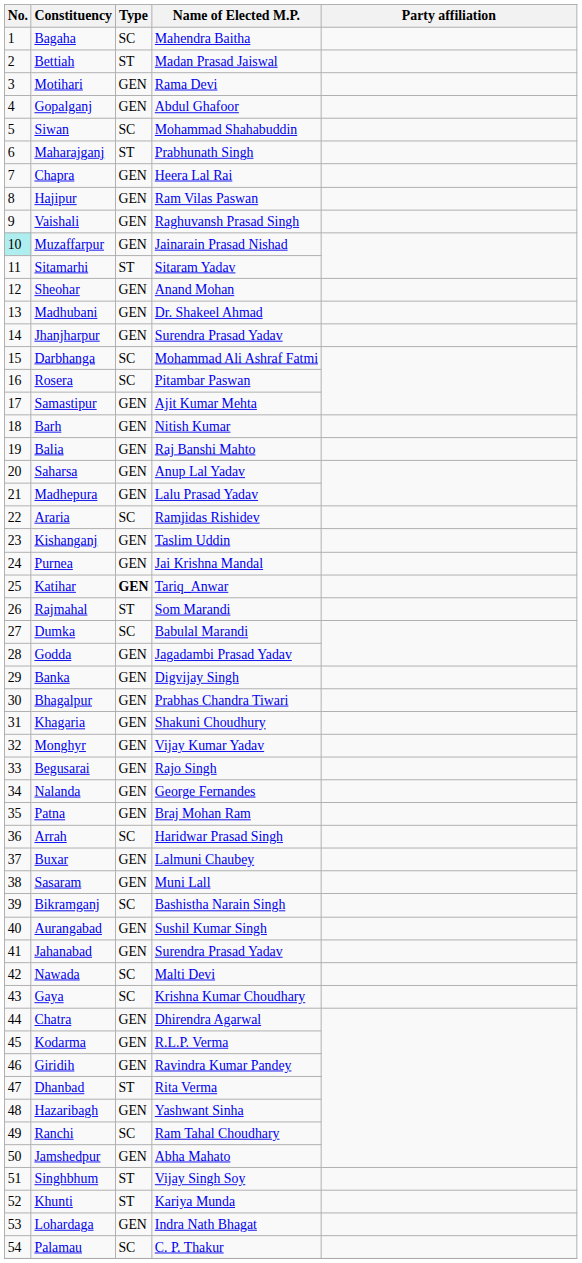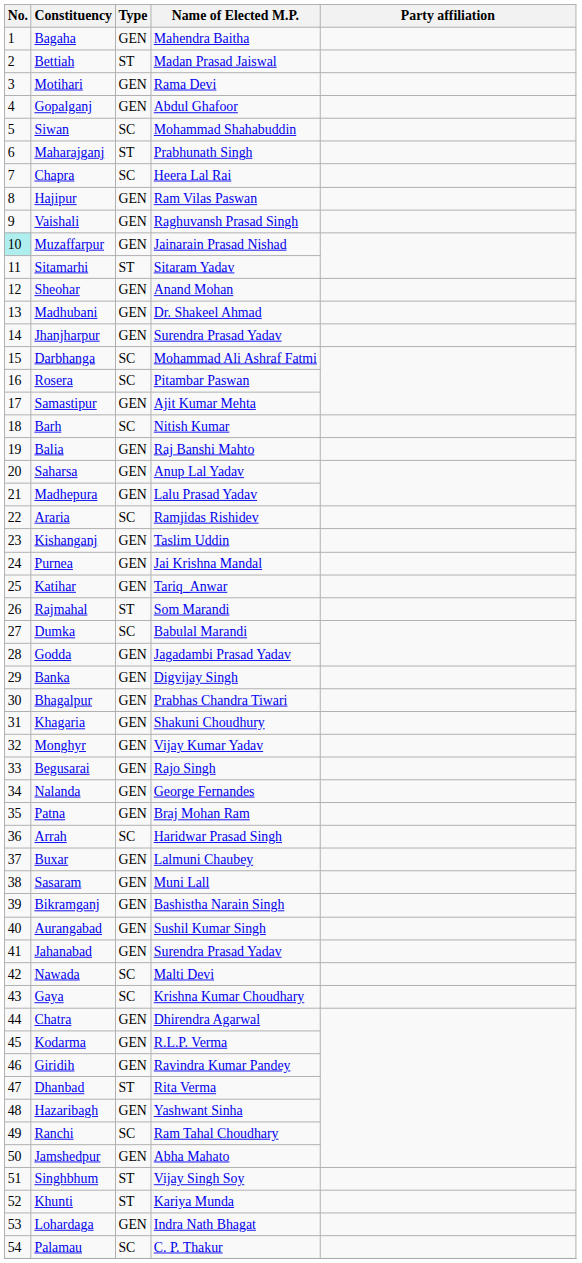Bagaha | Type: SC -> GEN
Chapra | Type: GEN -> SC
Barh | Type: GEN -> SC
Katihar | Type: bold -> normal
Bikramganj | Type: SC -> GEN
